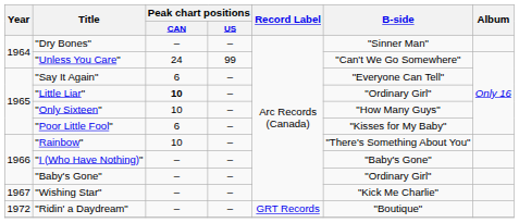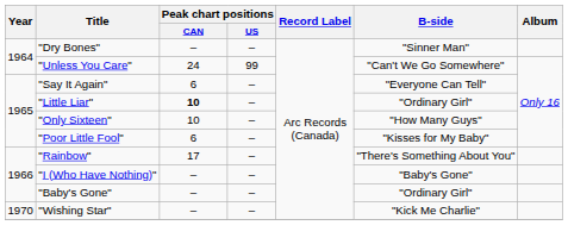"Rainbow" | Peak chart positions / CAN: 10 -> 17
"Wishing Star" | Year: 1967 -> 1970
- row: 1972 | "Ridin' a Daydream" | – | – | GRT Records | "Boutique"
